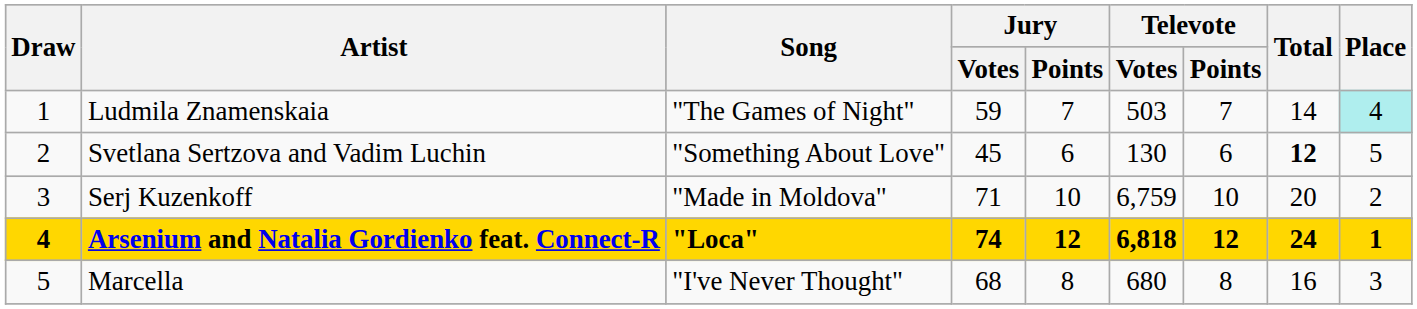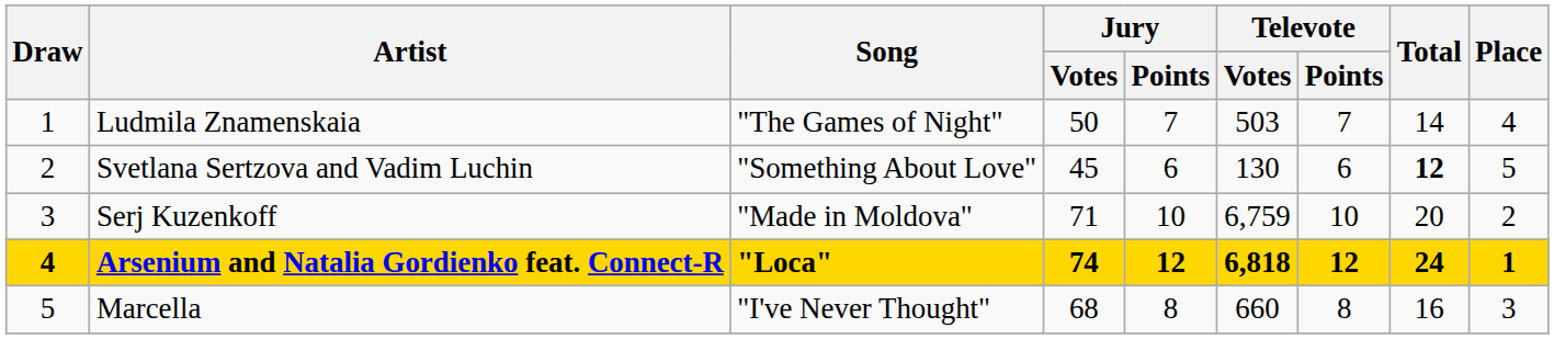Ludmila Znamenskaia | Jury / Votes: 59 -> 50
Ludmila Znamenskaia | Place: paleturquoise background -> no background
Marcella | Televote / Votes: 680 -> 660
